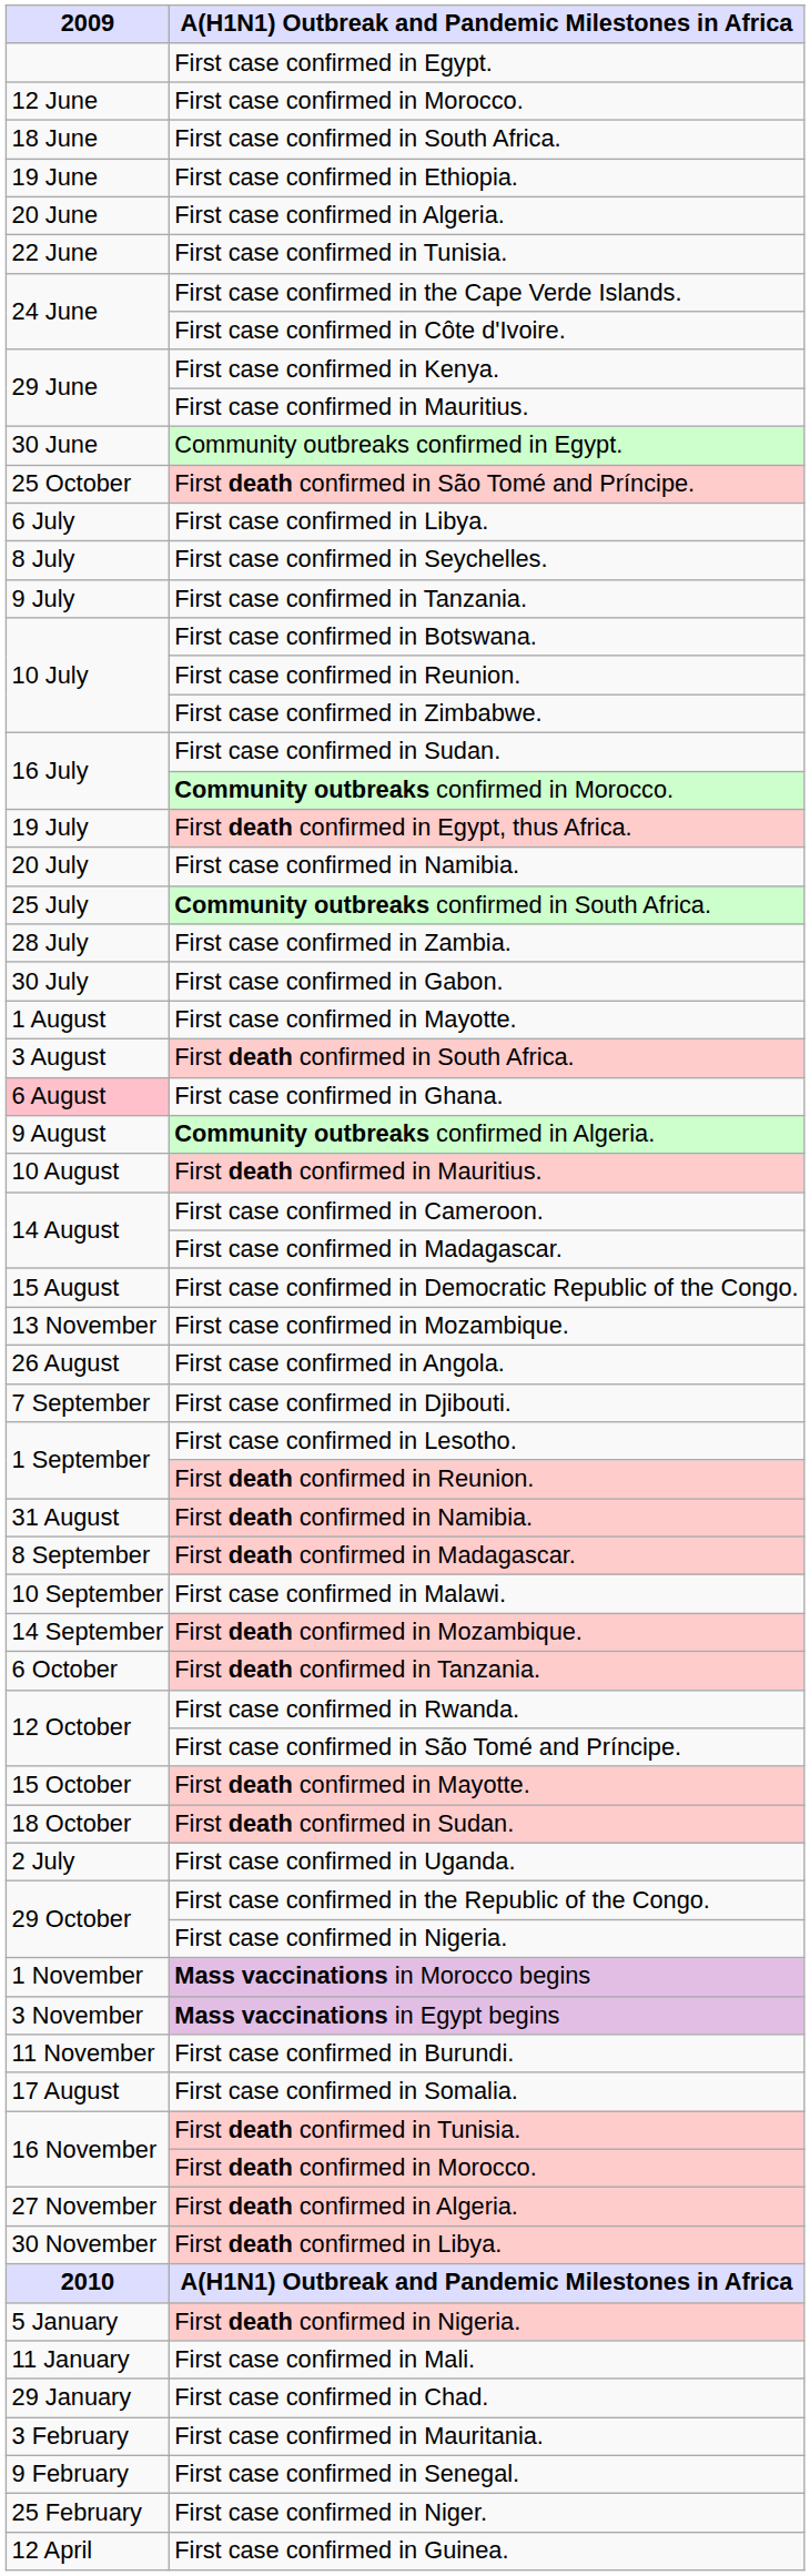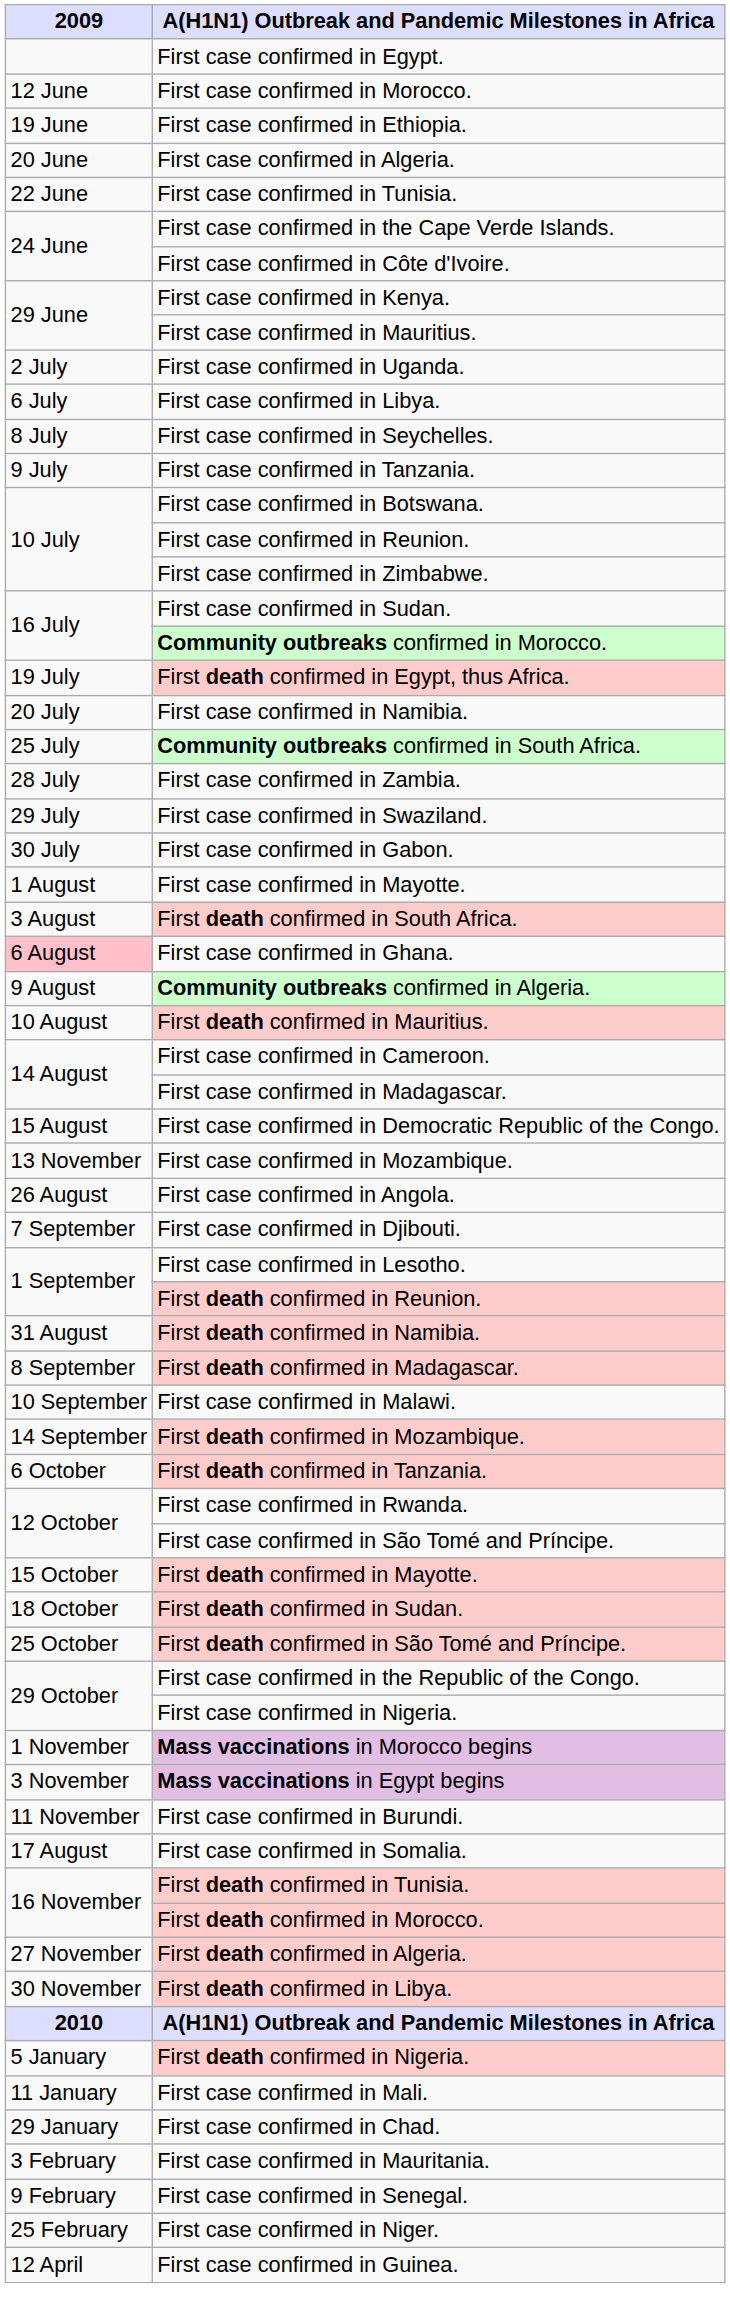- row: 18 June | First case confirmed in South Africa.
- row: 30 June | Community outbreaks confirmed in Egypt.
rows swapped: First case confirmed in Uganda. <-> First death confirmed in São Tomé and Príncipe.
+ row: 29 July | First case confirmed in Swaziland.
